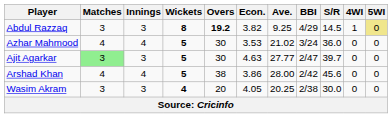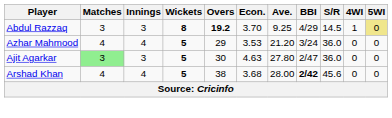Abdul Razzaq | Econ.: 3.82 -> 3.70
Azhar Mahmood | Overs: 30 -> 29
Azhar Mahmood | Ave.: 21.02 -> 21.20
Ajit Agarkar | Ave.: 27.77 -> 27.80
Ajit Agarkar | S/R: 39.7 -> 36.0
Arshad Khan | Econ.: 3.86 -> 3.68
Arshad Khan | BBI: normal -> bold
- row: Wasim Akram | 3 | 3 | 4 | 20 | 4.05 | 20.25 | 2/38 | 30.0 | 0 | 0
